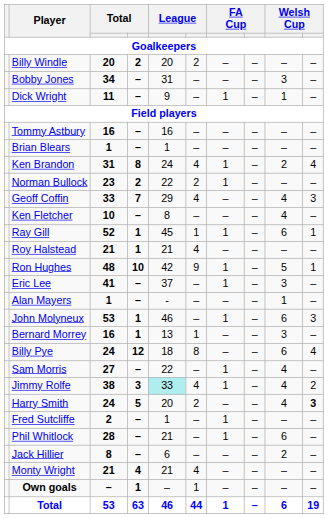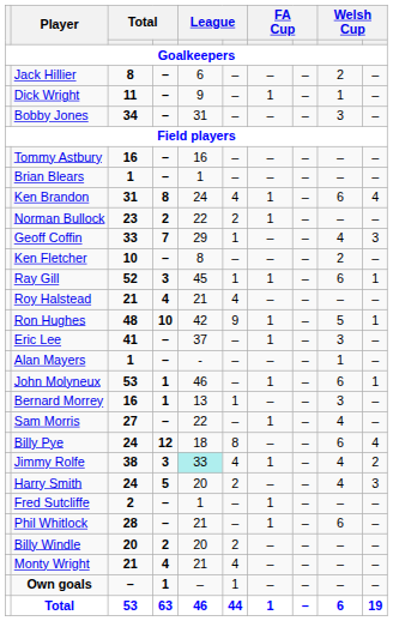rows swapped: Jack Hillier <-> Billy Windle
rows swapped: Bobby Jones <-> Dick Wright
Ken Brandon | column 9: 2 -> 6
Geoff Coffin | column 6: 4 -> 1
Ken Fletcher | column 9: 4 -> 2
Ray Gill | column 4: 1 -> 3
Roy Halstead | column 4: 1 -> 4
John Molyneux | column 10: 3 -> 1
rows swapped: Sam Morris <-> Billy Pye
Harry Smith | column 10: bold -> normal
